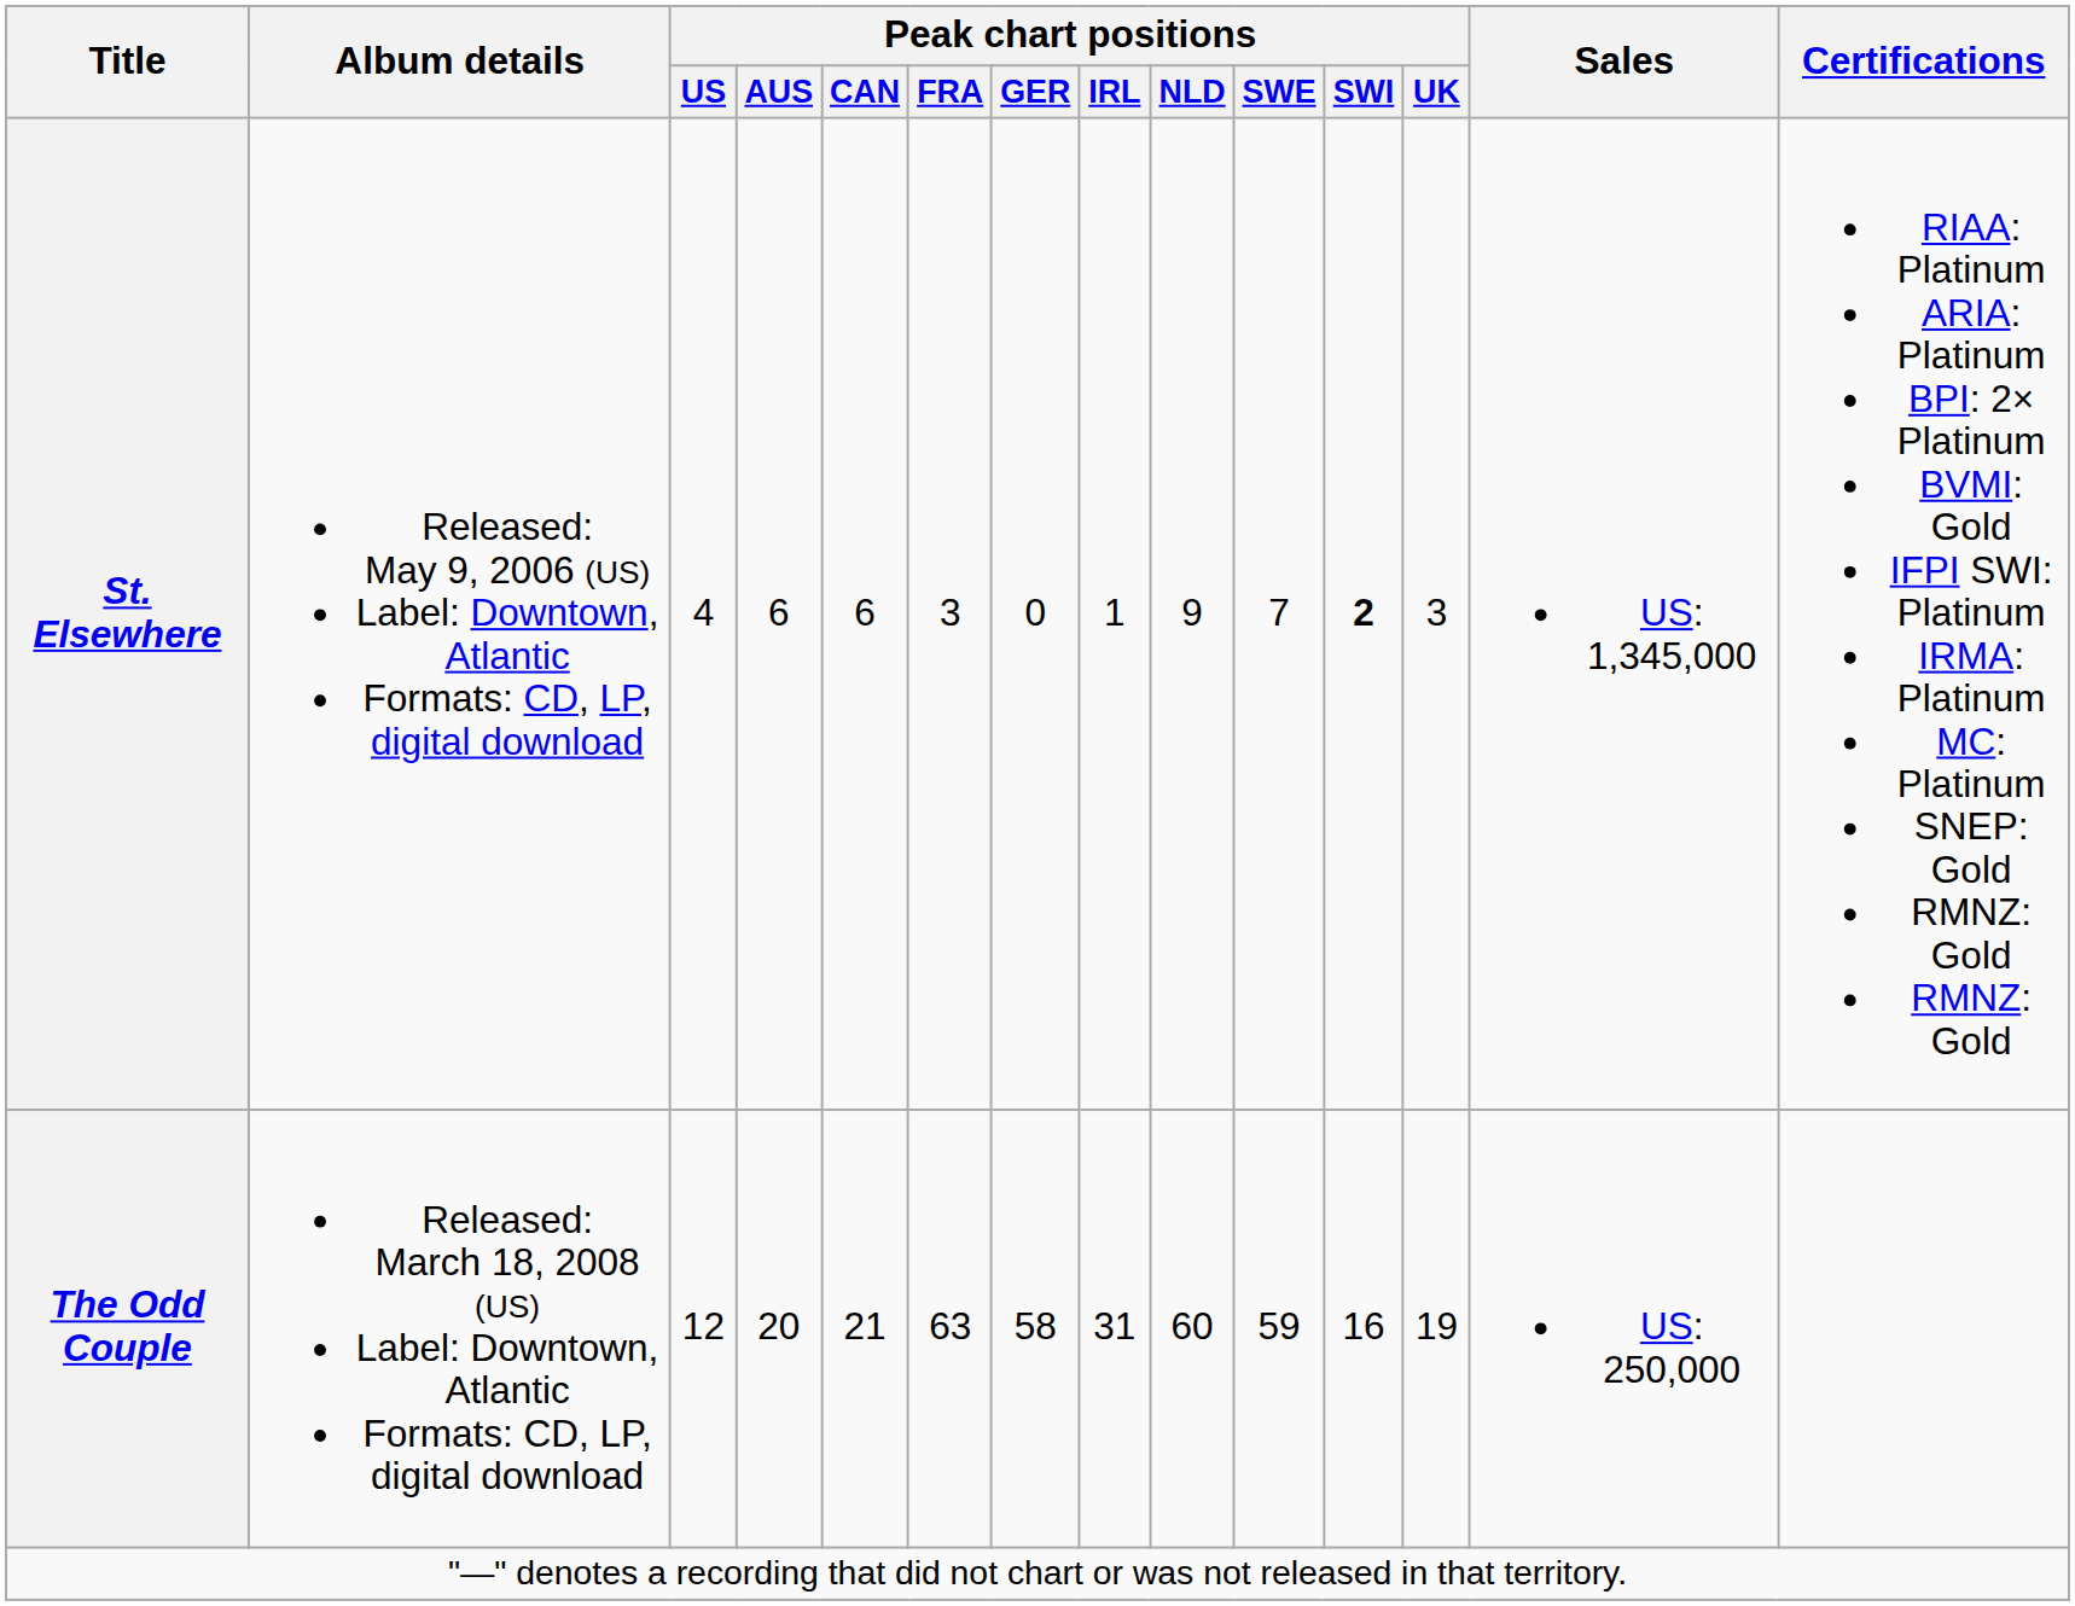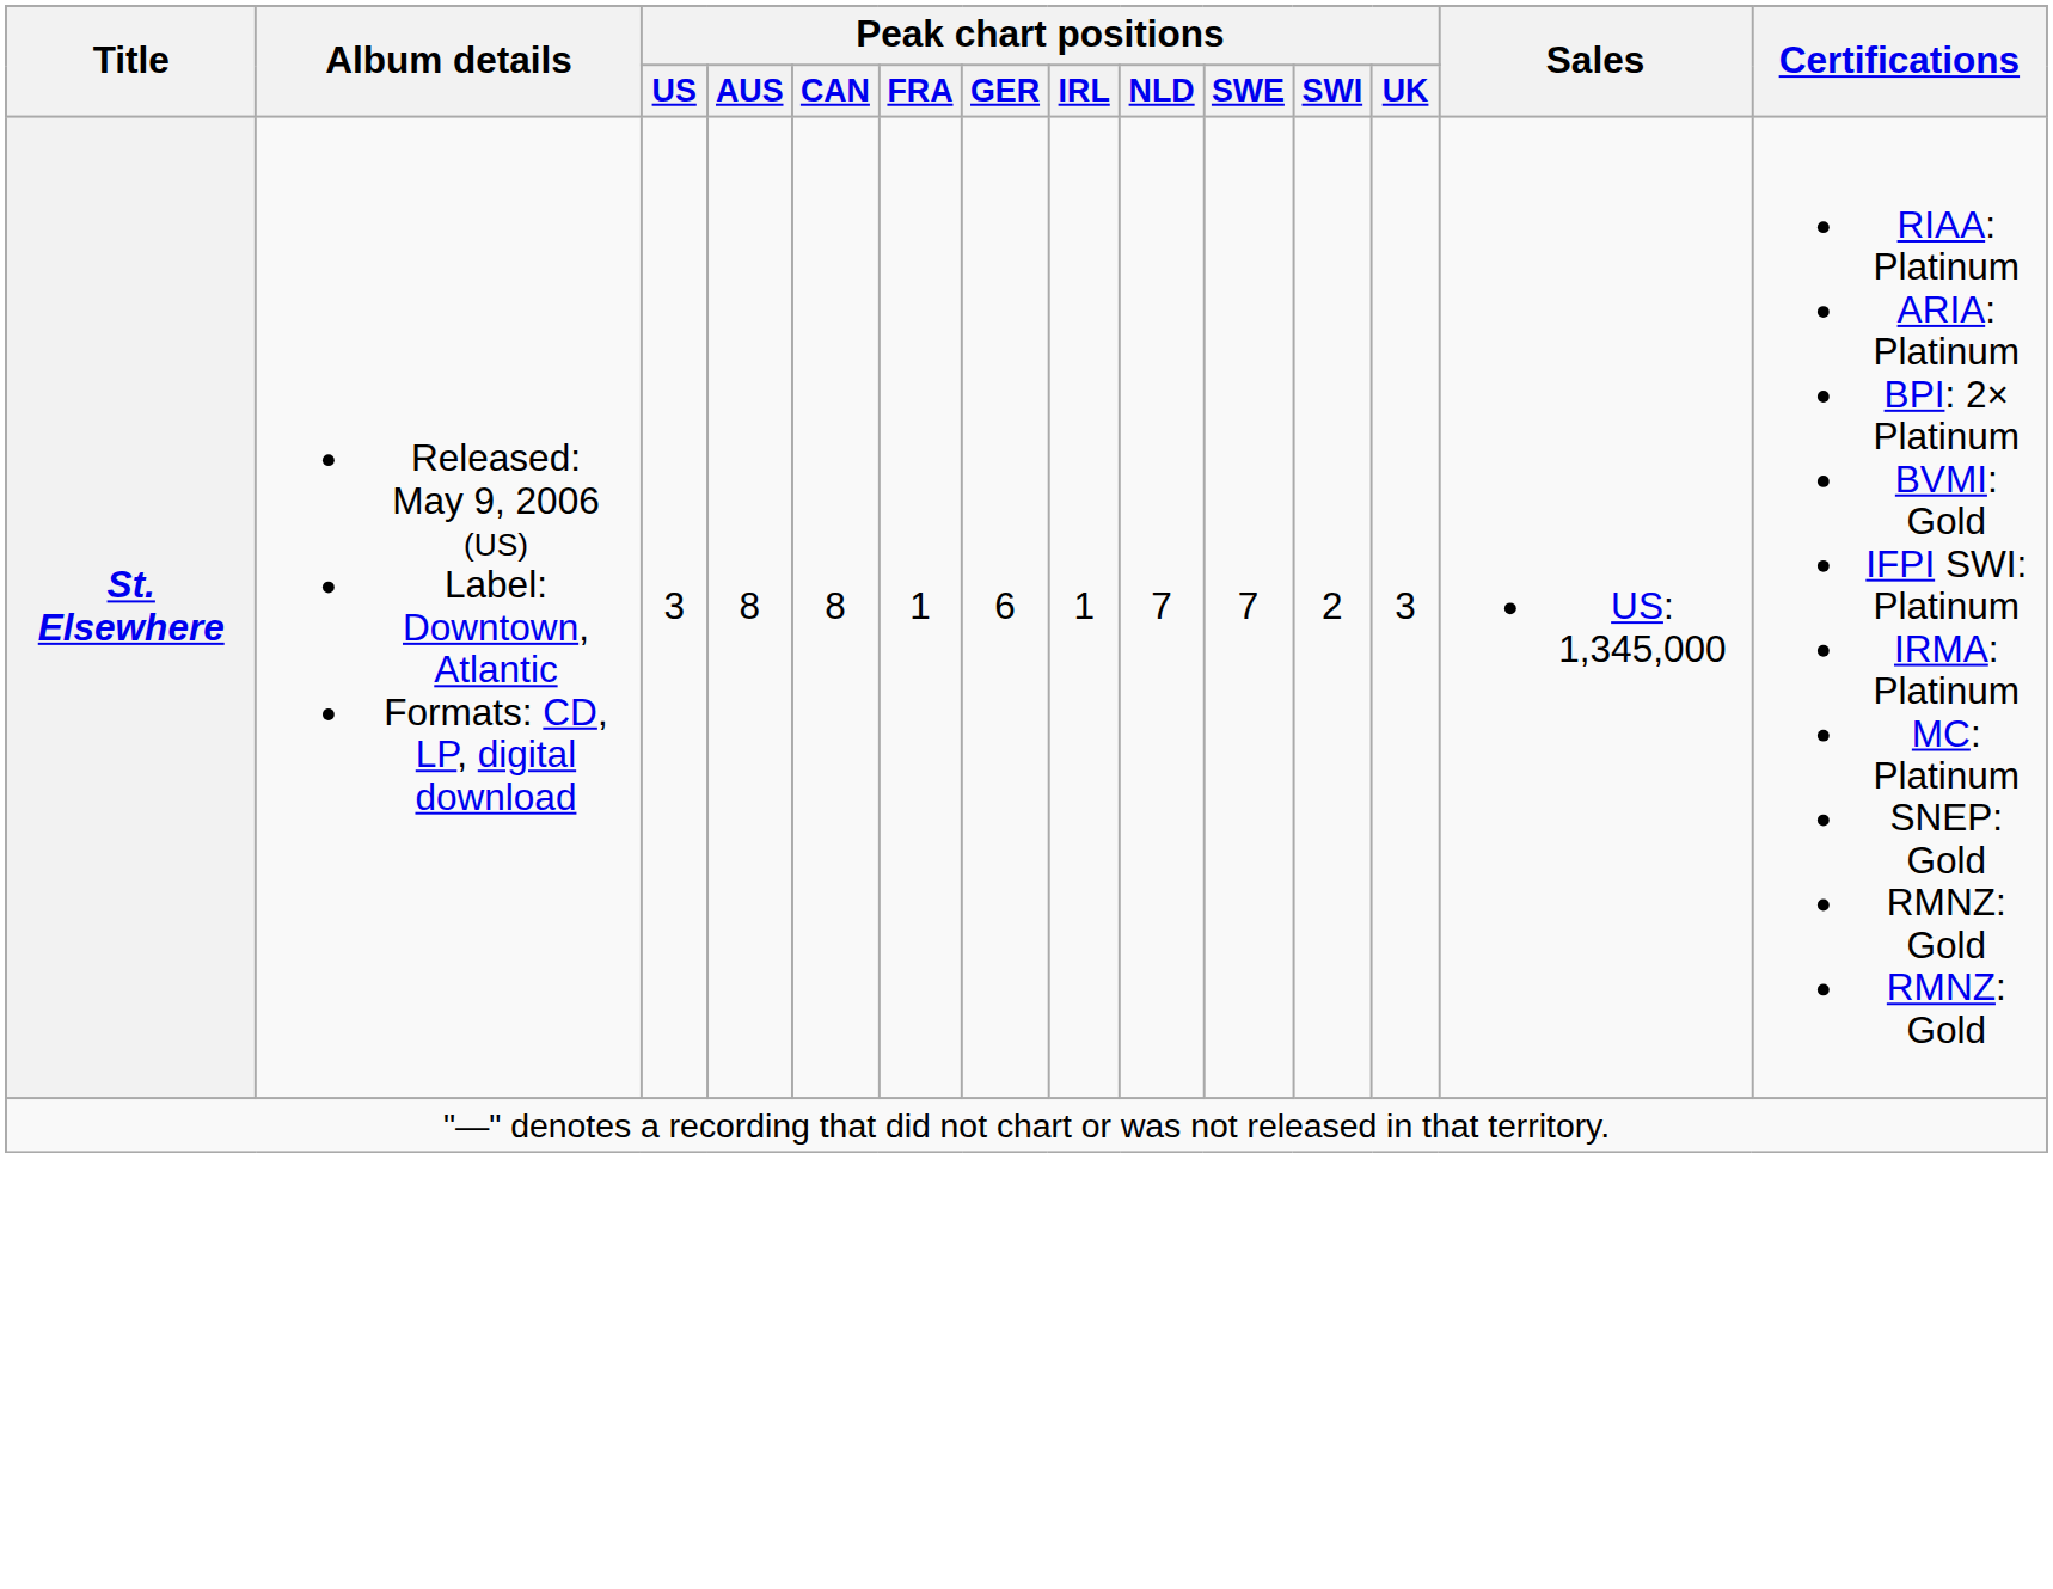St. Elsewhere | Peak chart positions / US: 4 -> 3
St. Elsewhere | Peak chart positions / AUS: 6 -> 8
St. Elsewhere | Peak chart positions / CAN: 6 -> 8
St. Elsewhere | Peak chart positions / FRA: 3 -> 1
St. Elsewhere | Peak chart positions / GER: 0 -> 6
St. Elsewhere | Peak chart positions / NLD: 9 -> 7
St. Elsewhere | Peak chart positions / SWI: bold -> normal
- row: The Odd Couple | Released: March 18, 2008 (US) Label: Downtown, Atlantic Formats: CD, LP, digital download | 12 | 20 | 21 | 63 | 58 | 31 | 60 | 59 | 16 | 19 | US: 250,000
